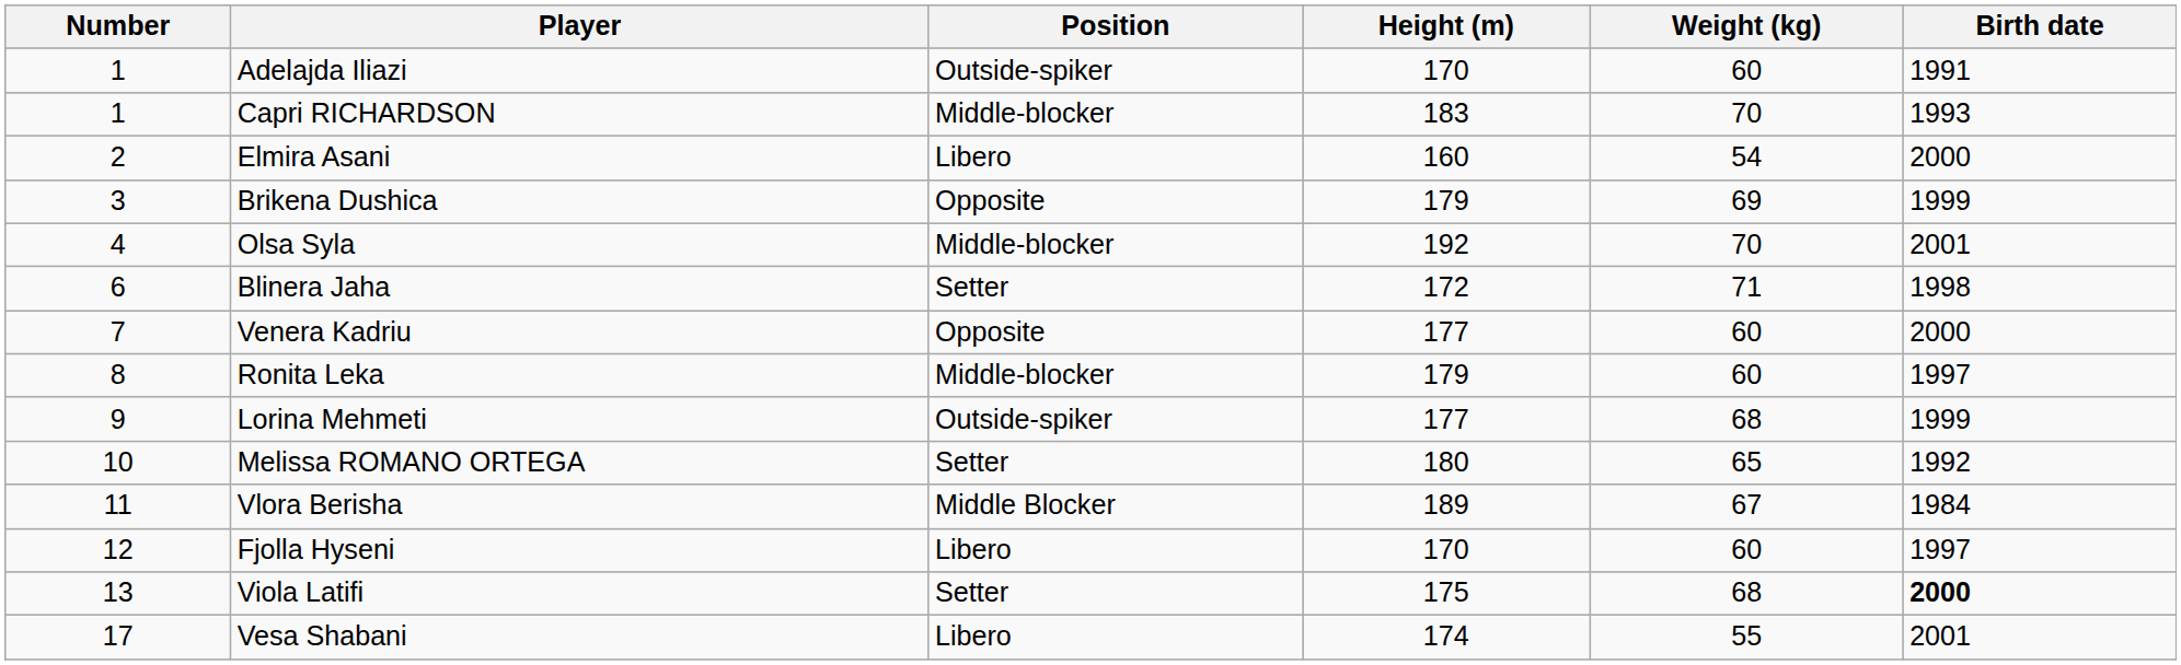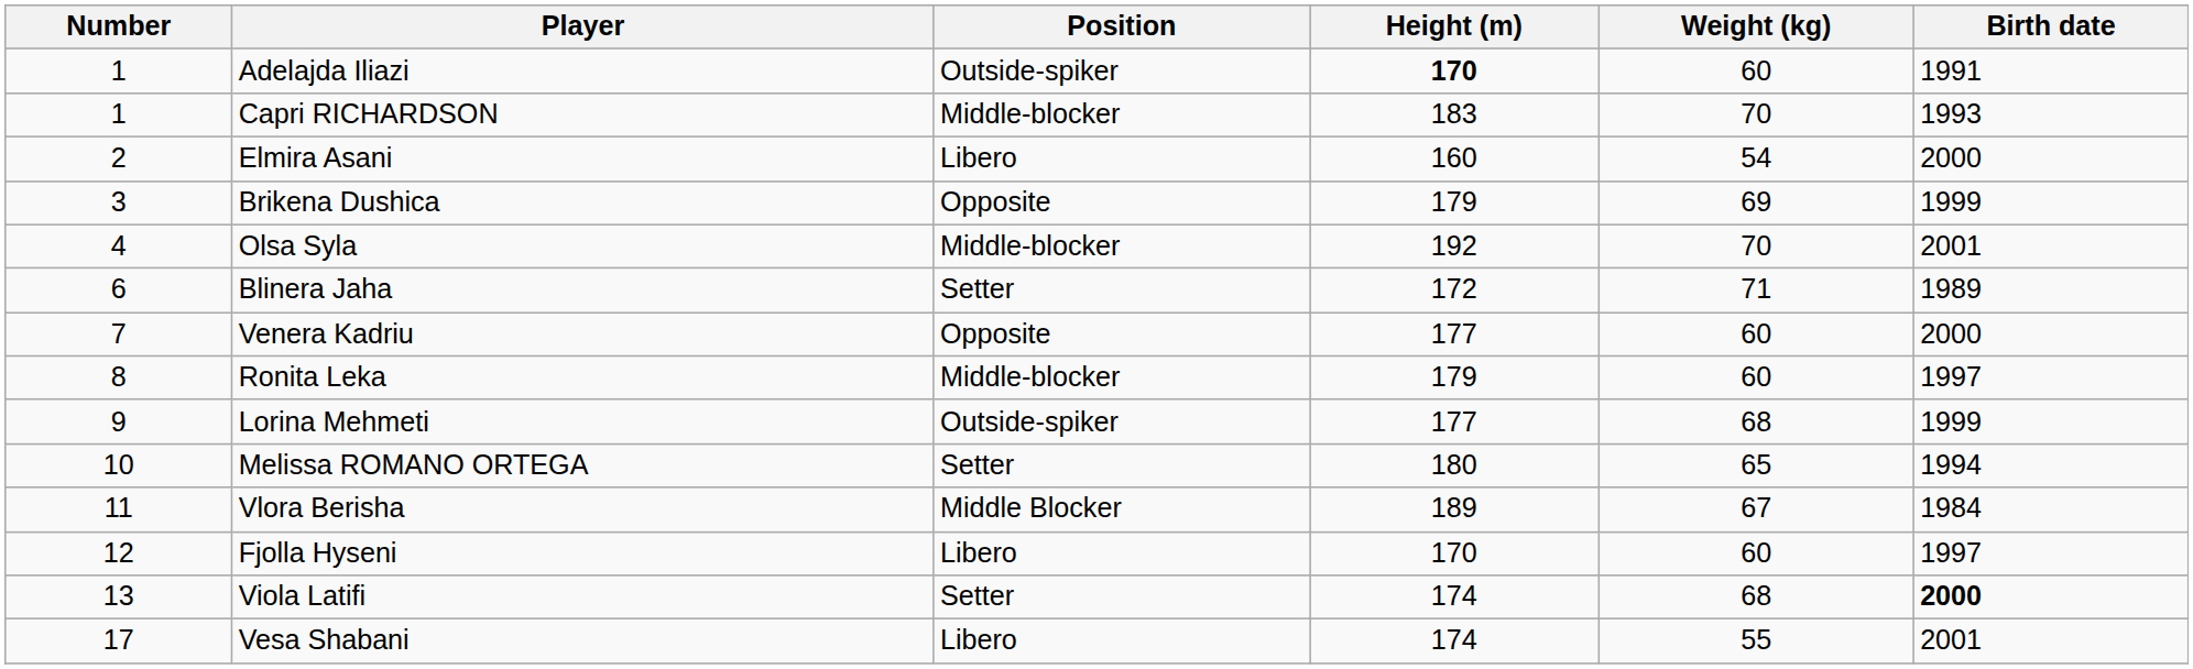Adelajda Iliazi | Height (m): normal -> bold
Blinera Jaha | Birth date: 1998 -> 1989
Melissa ROMANO ORTEGA | Birth date: 1992 -> 1994
Viola Latifi | Height (m): 175 -> 174
